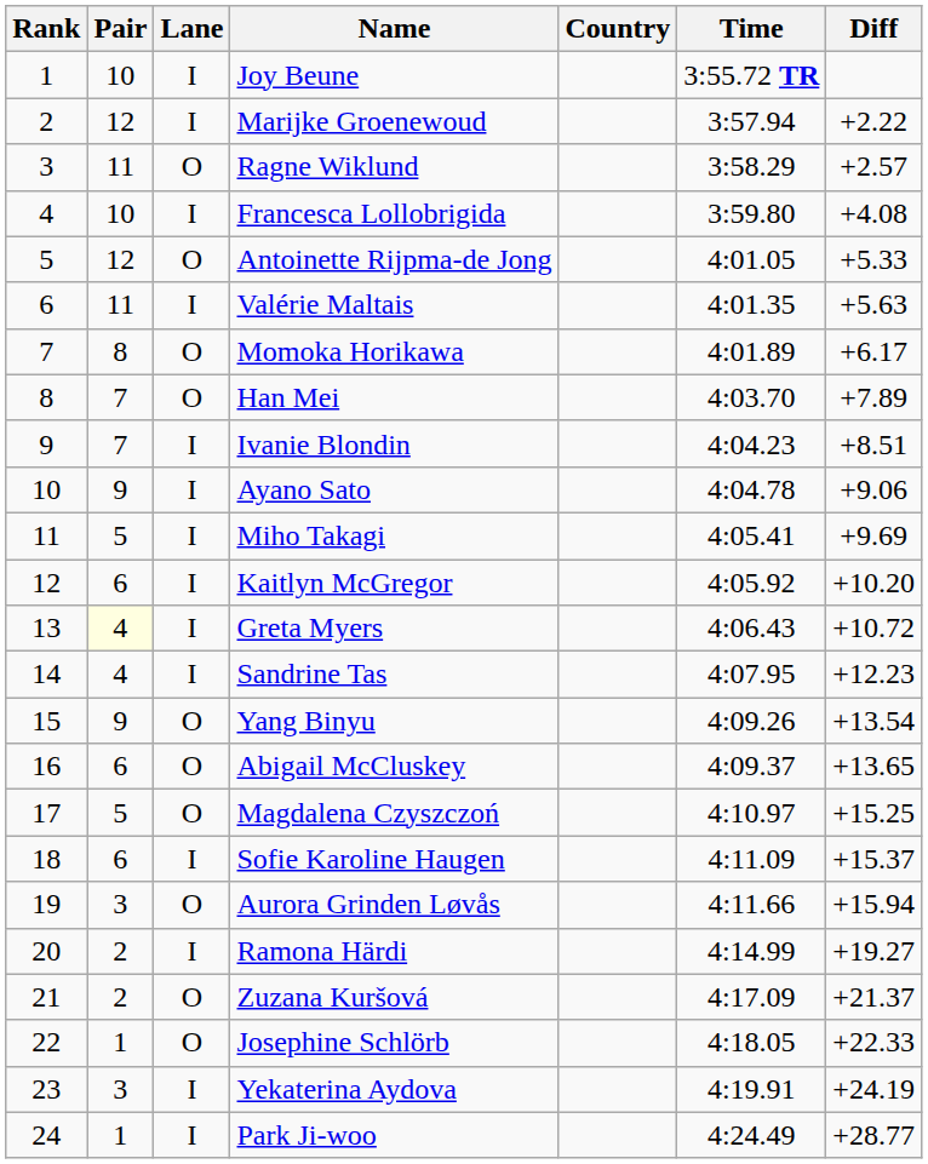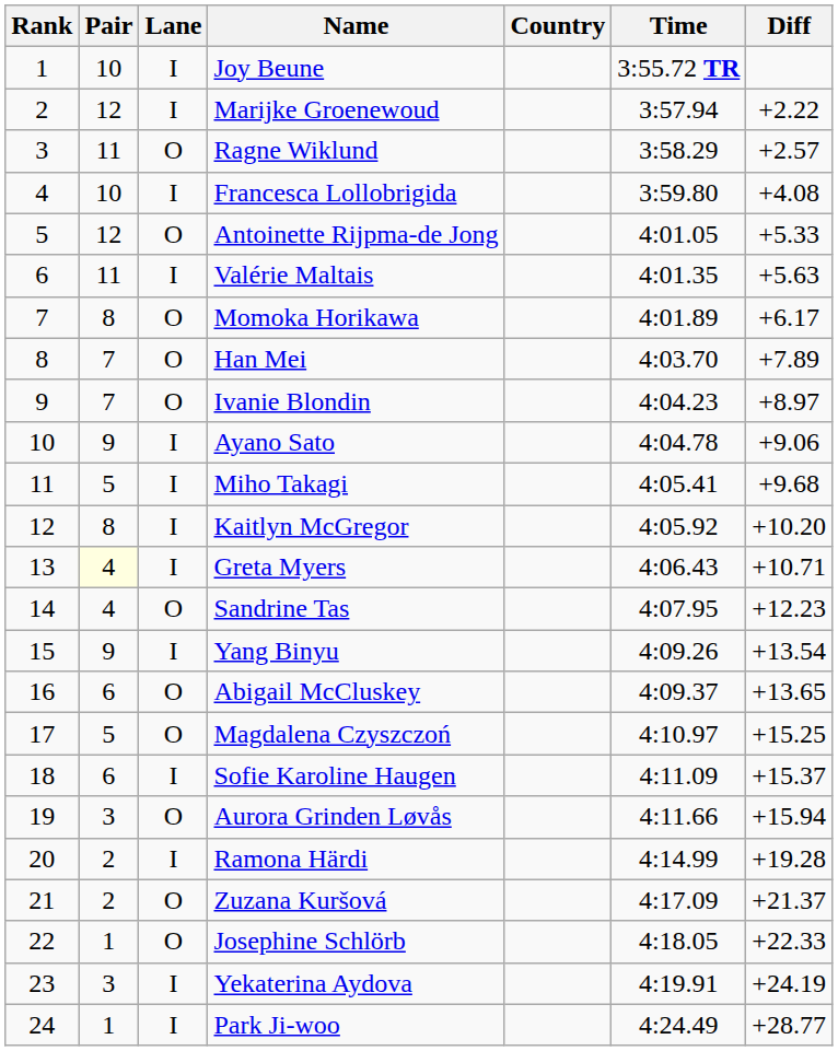Ivanie Blondin | Lane: I -> O
Ivanie Blondin | Diff: +8.51 -> +8.97
Miho Takagi | Diff: +9.69 -> +9.68
Kaitlyn McGregor | Pair: 6 -> 8
Greta Myers | Diff: +10.72 -> +10.71
Sandrine Tas | Lane: I -> O
Yang Binyu | Lane: O -> I
Ramona Härdi | Diff: +19.27 -> +19.28
